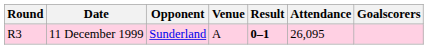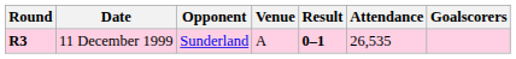11 December 1999 | Round: normal -> bold
11 December 1999 | Attendance: 26,095 -> 26,535
